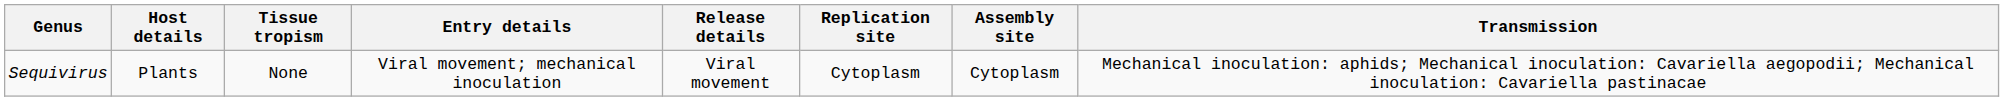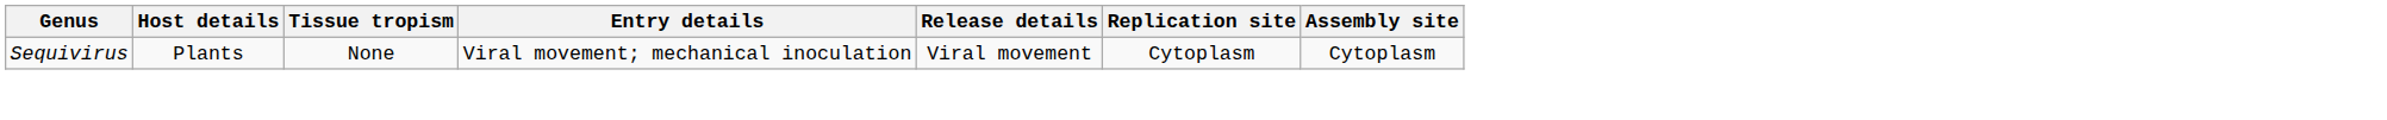- column: Transmission | Mechanical inoculation: aphids; Mechanical inoculation: Cavariella aegopodii; Mechanical inoculation: Cavariella pastinacae
